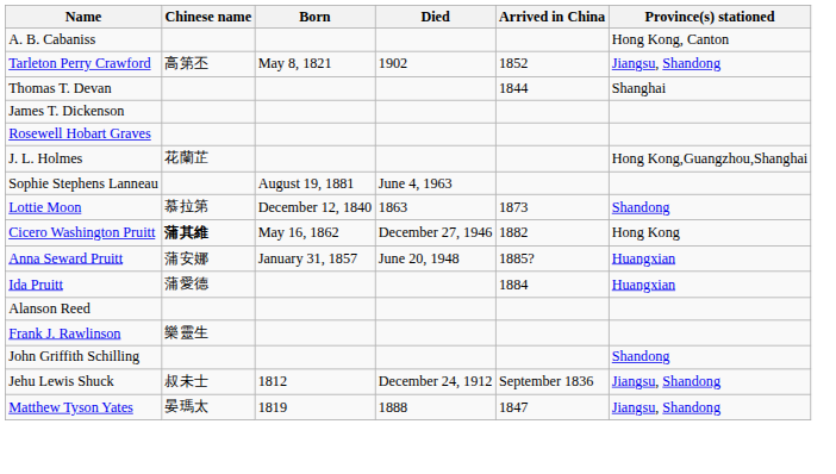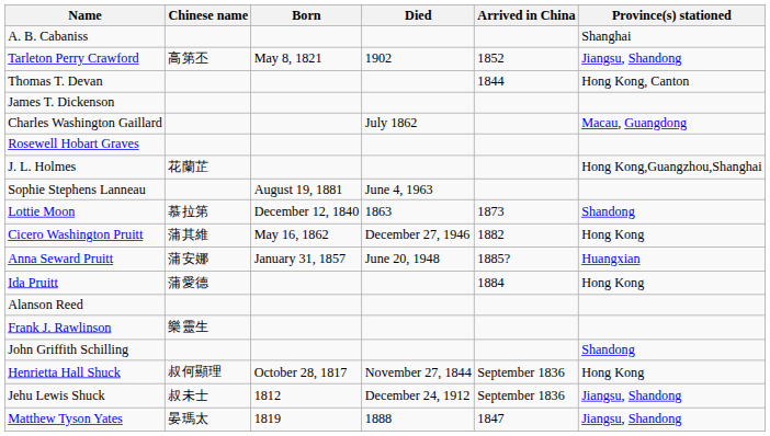A. B. Cabaniss | Province(s) stationed: Hong Kong, Canton -> Shanghai
Thomas T. Devan | Province(s) stationed: Shanghai -> Hong Kong, Canton
+ row: Charles Washington Gaillard | July 1862 | Macau, Guangdong
Cicero Washington Pruitt | Chinese name: bold -> normal
Ida Pruitt | Province(s) stationed: Huangxian -> Hong Kong
+ row: Henrietta Hall Shuck | 叔何顯理 | October 28, 1817 | November 27, 1844 | September 1836 | Hong Kong
